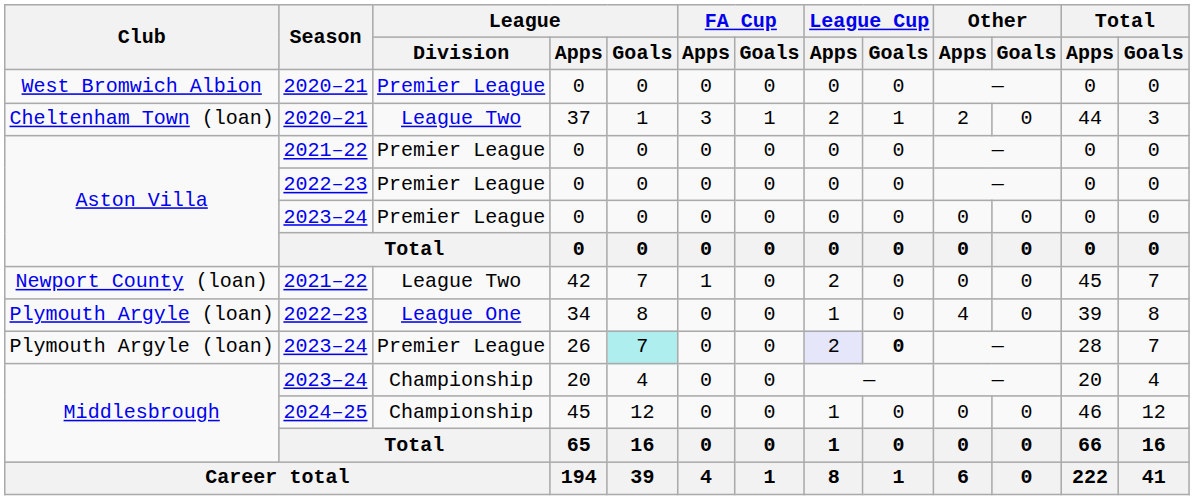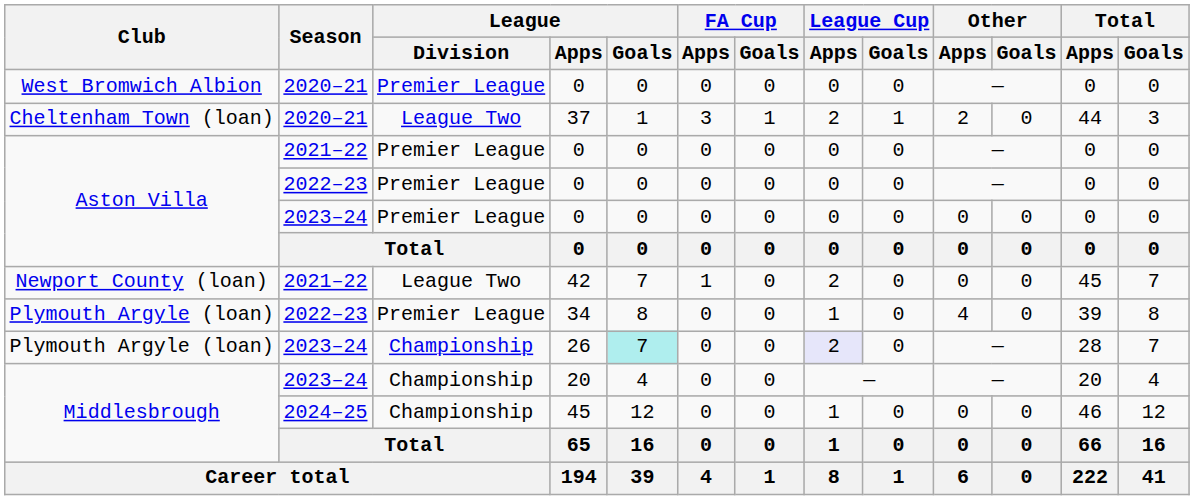34 | League / Division: League One -> Premier League
26 | League / Division: Premier League -> Championship
26 | League Cup / Goals: bold -> normal
